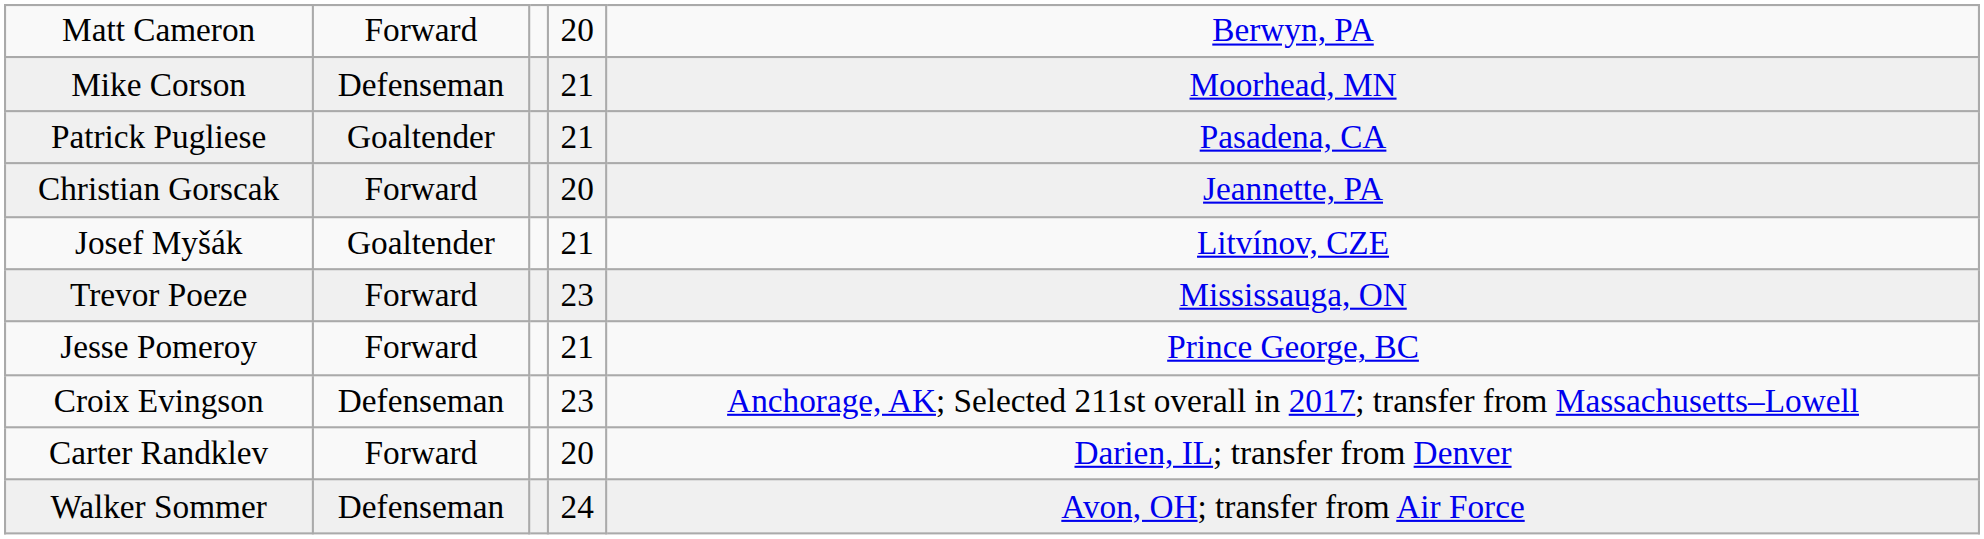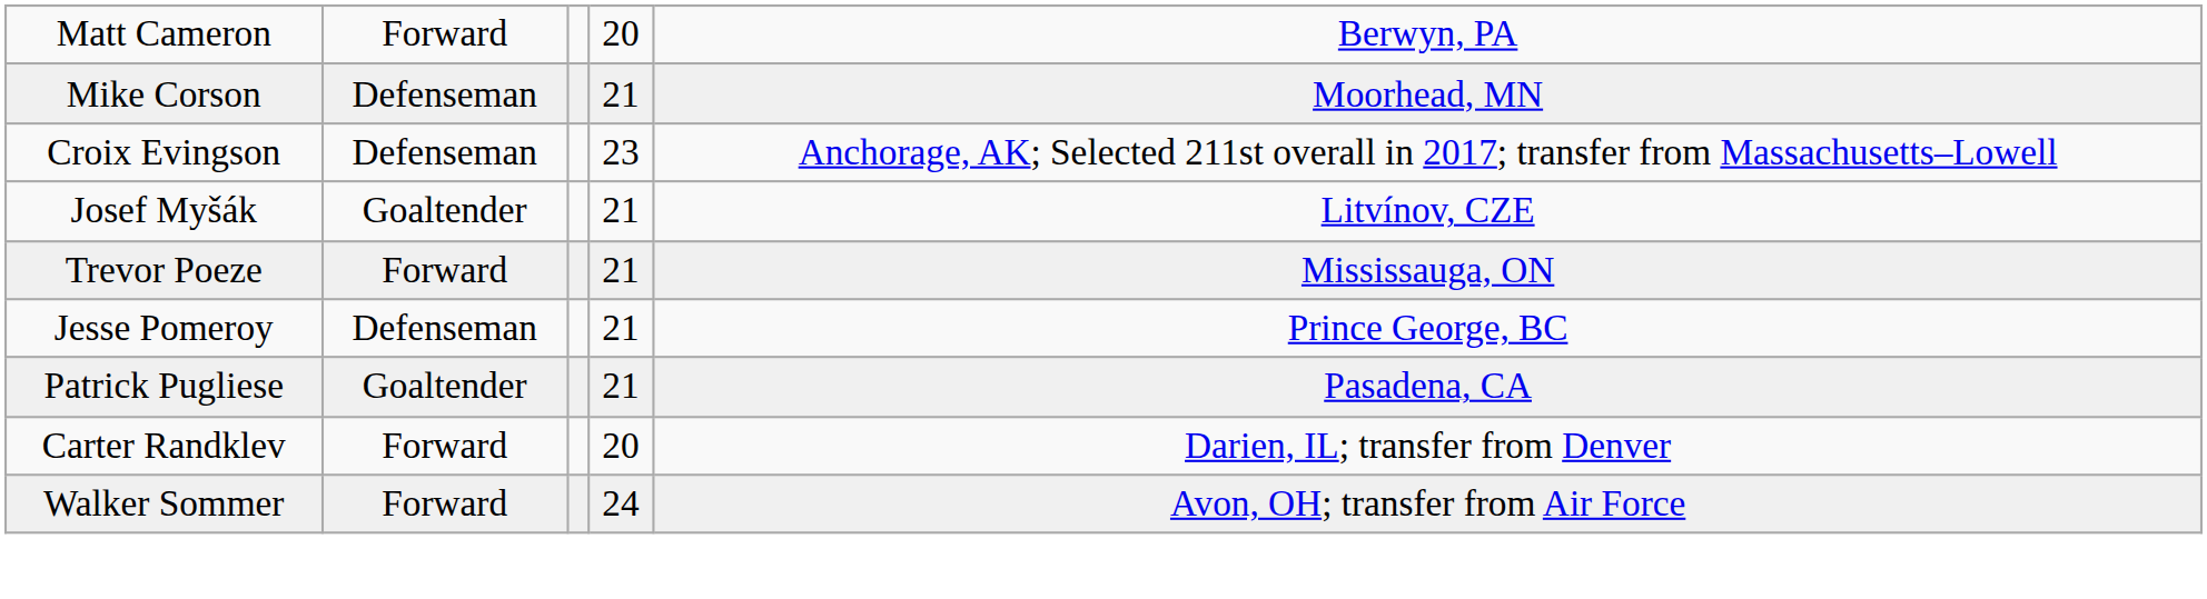rows swapped: Croix Evingson <-> Patrick Pugliese
- row: Christian Gorscak | Forward | 20 | Jeannette, PA
Trevor Poeze | column 4: 23 -> 21
Jesse Pomeroy | column 2: Forward -> Defenseman
Walker Sommer | column 2: Defenseman -> Forward
